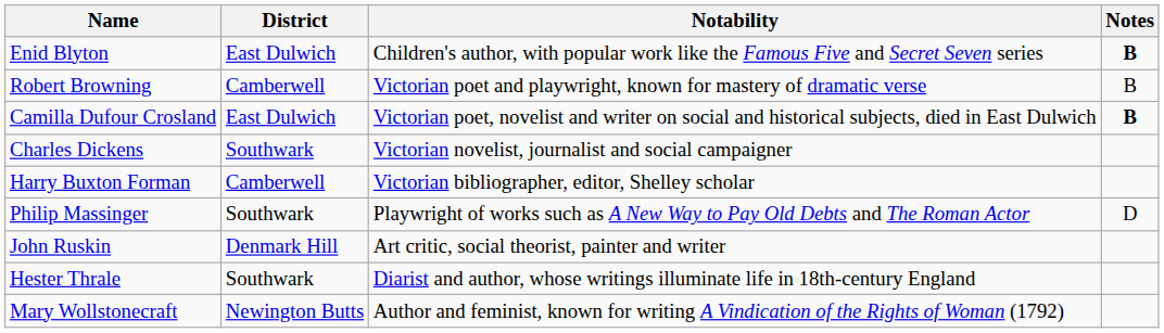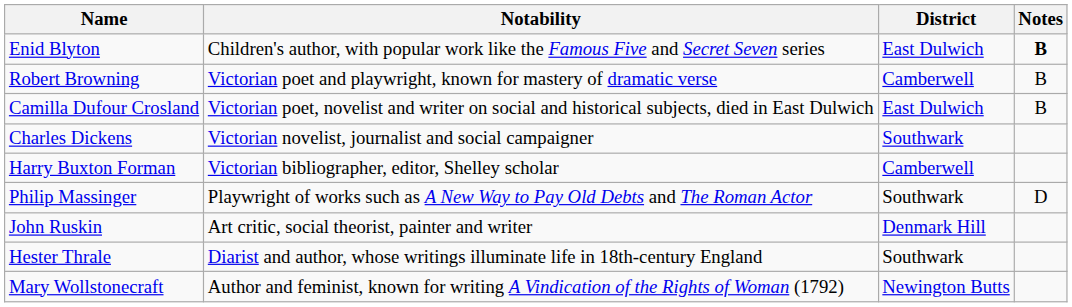columns swapped: Notability <-> District
Camilla Dufour Crosland | Notes: bold -> normal
